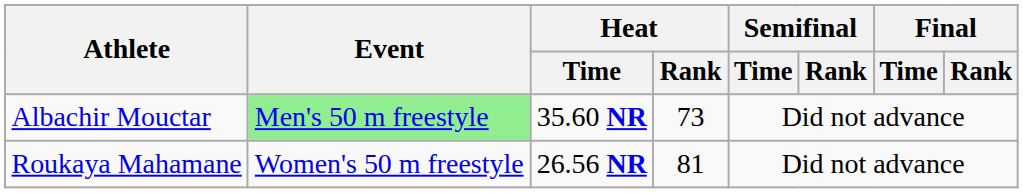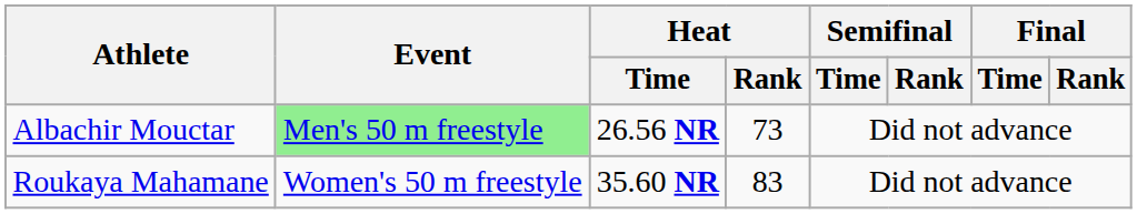Albachir Mouctar | Heat / Time: 35.60 NR -> 26.56 NR
Roukaya Mahamane | Heat / Time: 26.56 NR -> 35.60 NR
Roukaya Mahamane | Heat / Rank: 81 -> 83
